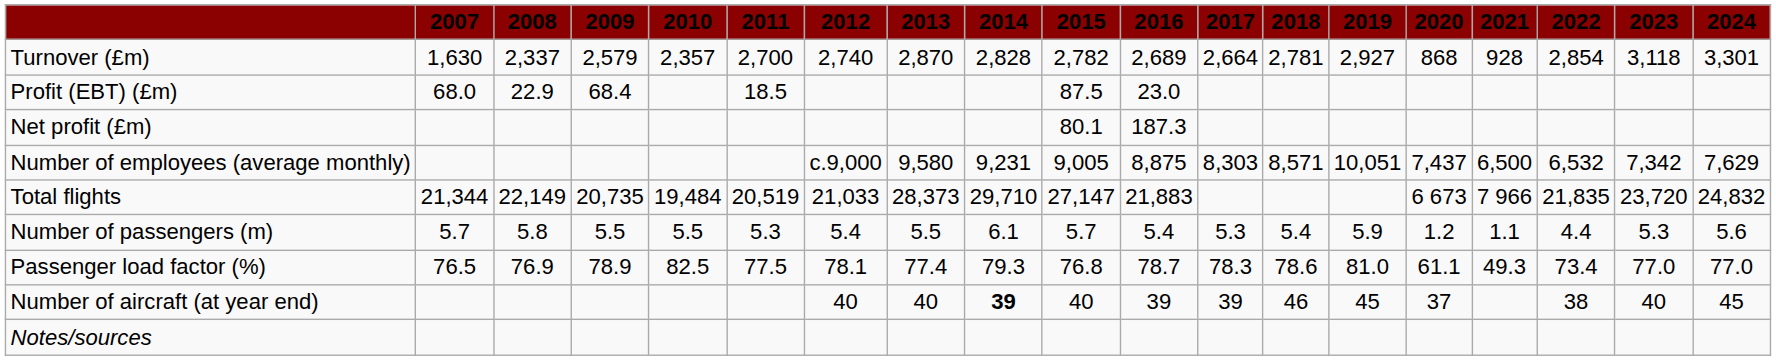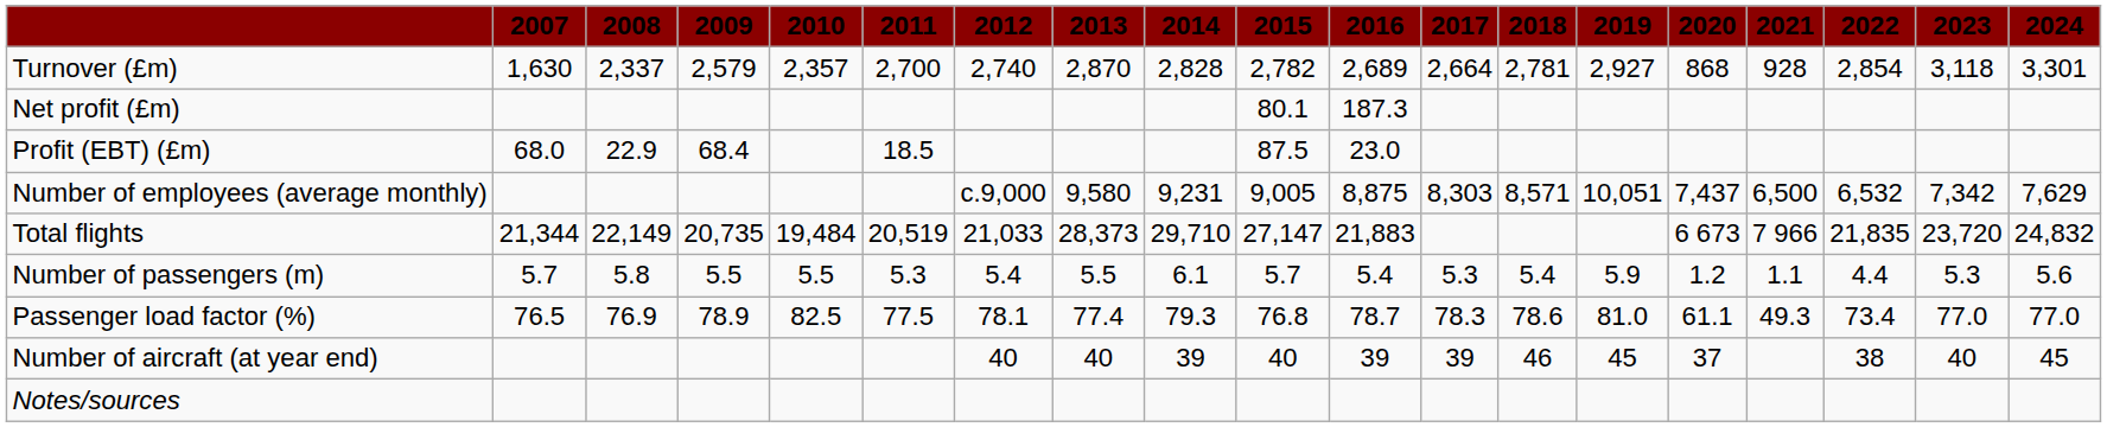rows swapped: Profit (EBT) (£m) <-> Net profit (£m)
Number of aircraft (at year end) | 2014: bold -> normal
